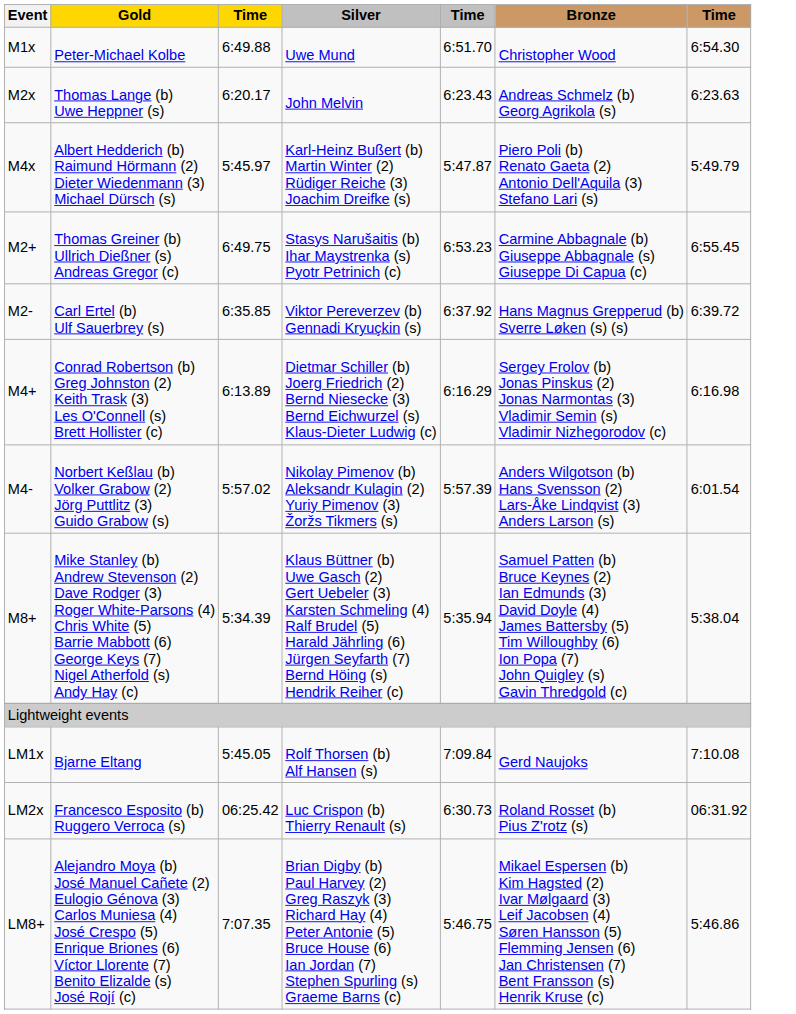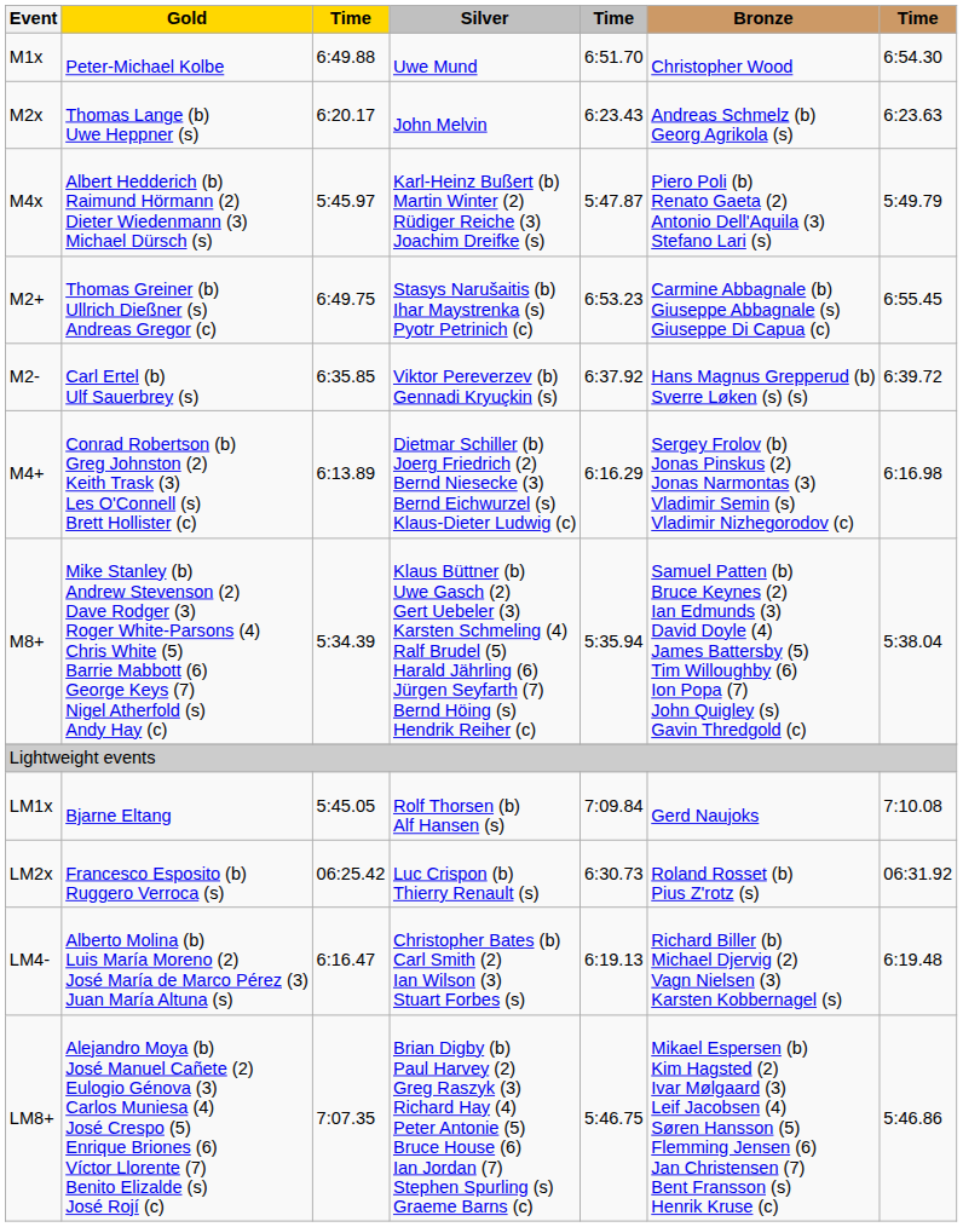- row: M4- | Norbert Keßlau (b) Volker Grabow (2) Jörg Puttlitz (3) Guido Grabow (s) | 5:57.02 | Nikolay Pimenov (b) Aleksandr Kulagin (2) Yuriy Pimenov (3) Žoržs Tikmers (s) | 5:57.39 | Anders Wilgotson (b) Hans Svensson (2) Lars-Åke Lindqvist (3) Anders Larson (s) | 6:01.54
+ row: LM4- | Alberto Molina (b) Luis María Moreno (2) José María de Marco Pérez (3) Juan María Altuna (s) | 6:16.47 | Christopher Bates (b) Carl Smith (2) Ian Wilson (3) Stuart Forbes (s) | 6:19.13 | Richard Biller (b) Michael Djervig (2) Vagn Nielsen (3) Karsten Kobbernagel (s) | 6:19.48
